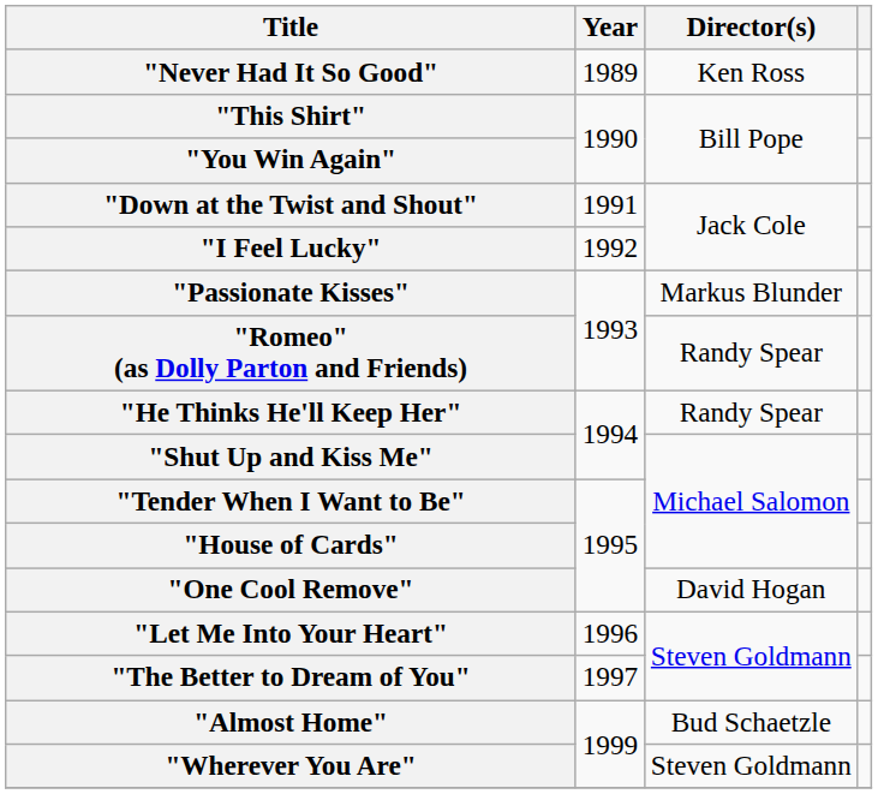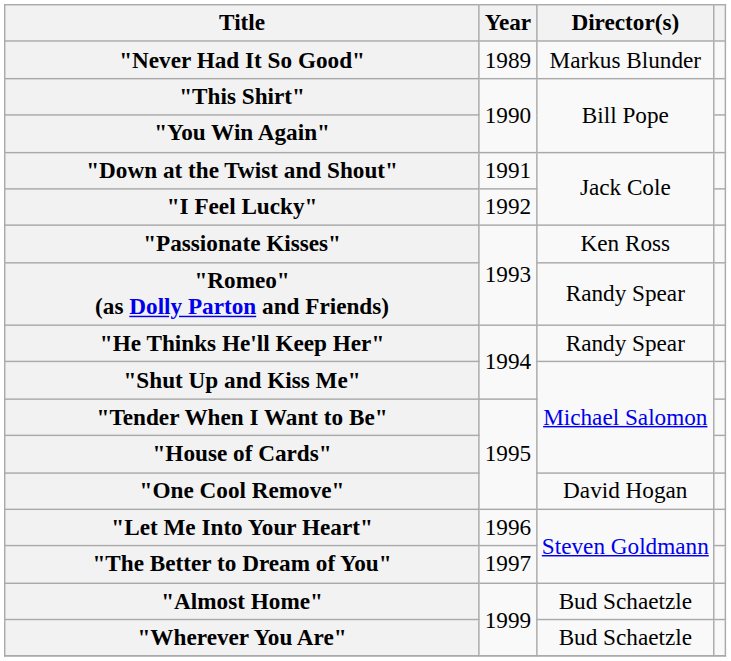"Never Had It So Good" | Director(s): Ken Ross -> Markus Blunder
"Passionate Kisses" | Director(s): Markus Blunder -> Ken Ross
"Wherever You Are" | Director(s): Steven Goldmann -> Bud Schaetzle
